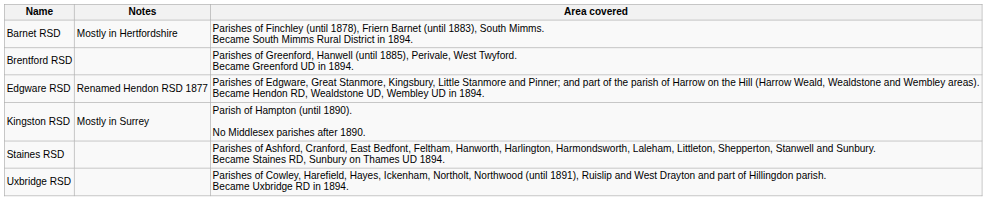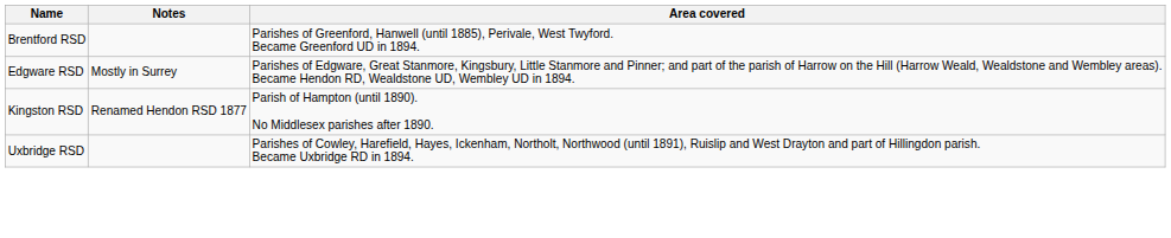- row: Barnet RSD | Mostly in Hertfordshire | Parishes of Finchley (until 1878), Friern Barnet (until 1883), South Mimms. Became South Mimms Rural District in 1894.
Edgware RSD | Notes: Renamed Hendon RSD 1877 -> Mostly in Surrey
Kingston RSD | Notes: Mostly in Surrey -> Renamed Hendon RSD 1877
- row: Staines RSD | Parishes of Ashford, Cranford, East Bedfont, Feltham, Hanworth, Harlington, Harmondsworth, Laleham, Littleton, Shepperton, Stanwell and Sunbury. Became Staines RD, Sunbury on Thames UD 1894.
